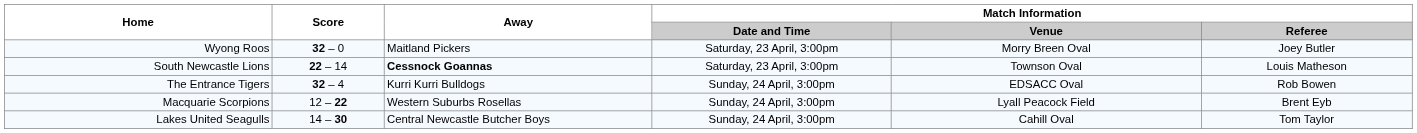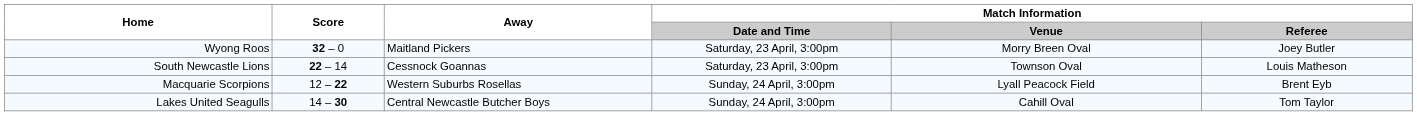South Newcastle Lions | Away: bold -> normal
- row: The Entrance Tigers | 32 – 4 | Kurri Kurri Bulldogs | Sunday, 24 April, 3:00pm | EDSACC Oval | Rob Bowen
